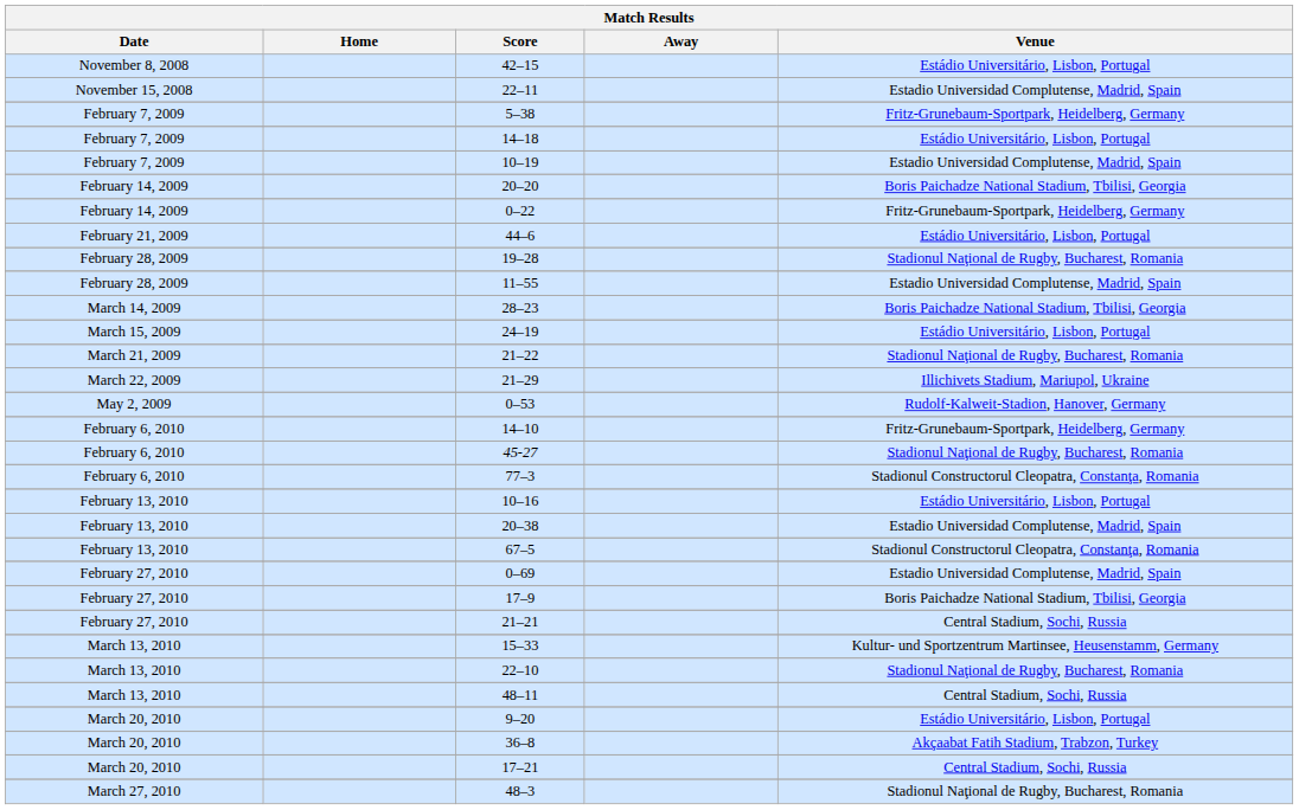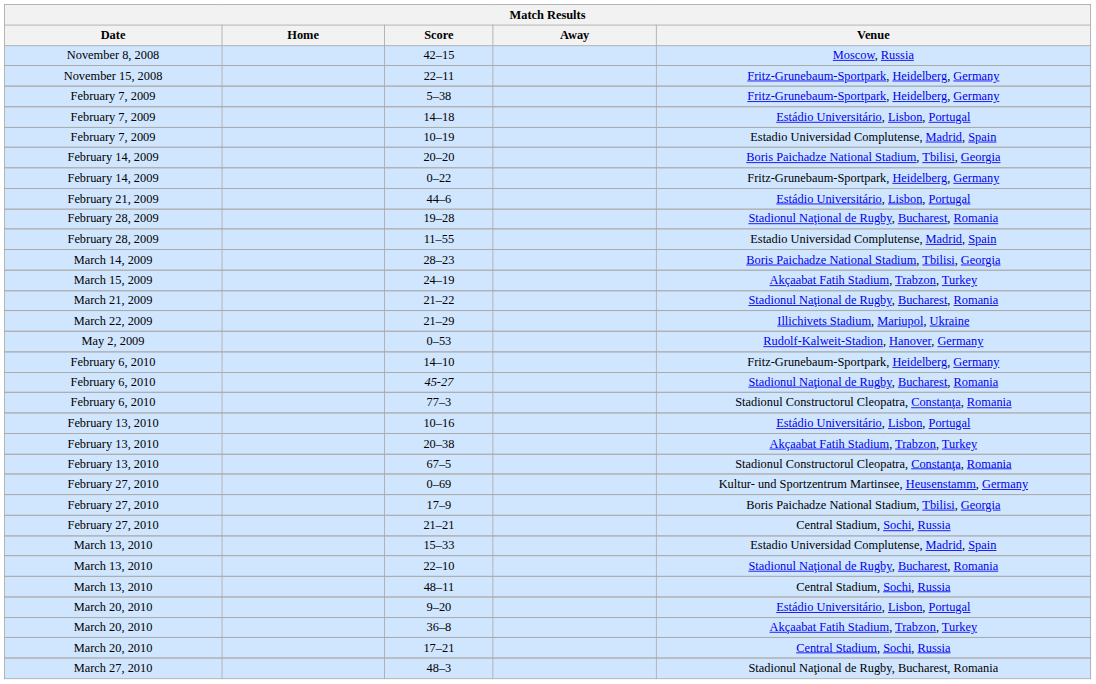42–15 | Venue: Estádio Universitário, Lisbon, Portugal -> Moscow, Russia
22–11 | Venue: Estadio Universidad Complutense, Madrid, Spain -> Fritz-Grunebaum-Sportpark, Heidelberg, Germany
24–19 | Venue: Estádio Universitário, Lisbon, Portugal -> Akçaabat Fatih Stadium, Trabzon, Turkey
20–38 | Venue: Estadio Universidad Complutense, Madrid, Spain -> Akçaabat Fatih Stadium, Trabzon, Turkey
0–69 | Venue: Estadio Universidad Complutense, Madrid, Spain -> Kultur- und Sportzentrum Martinsee, Heusenstamm, Germany
15–33 | Venue: Kultur- und Sportzentrum Martinsee, Heusenstamm, Germany -> Estadio Universidad Complutense, Madrid, Spain
